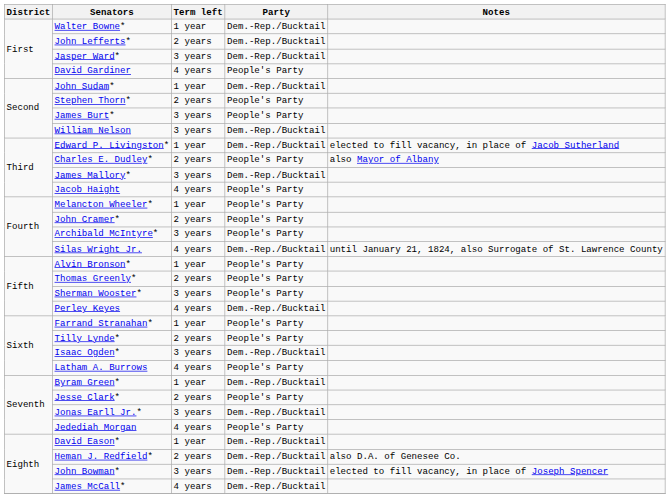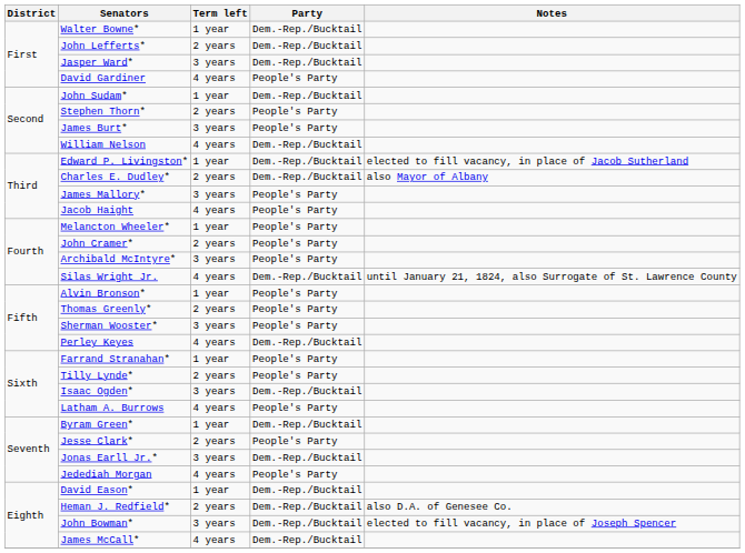William Nelson | Term left: 3 years -> 4 years
Charles E. Dudley* | Party: People's Party -> Dem.-Rep./Bucktail
James Mallory* | Party: Dem.-Rep./Bucktail -> People's Party
